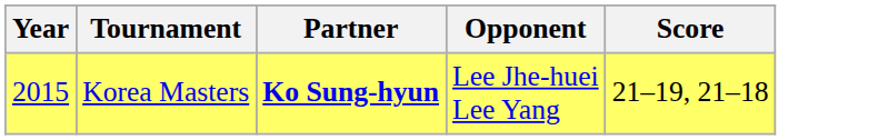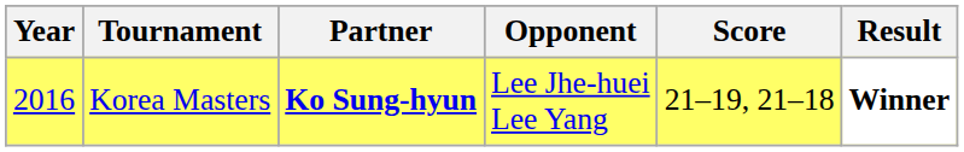+ column: Result | Winner
Korea Masters | Year: 2015 -> 2016
